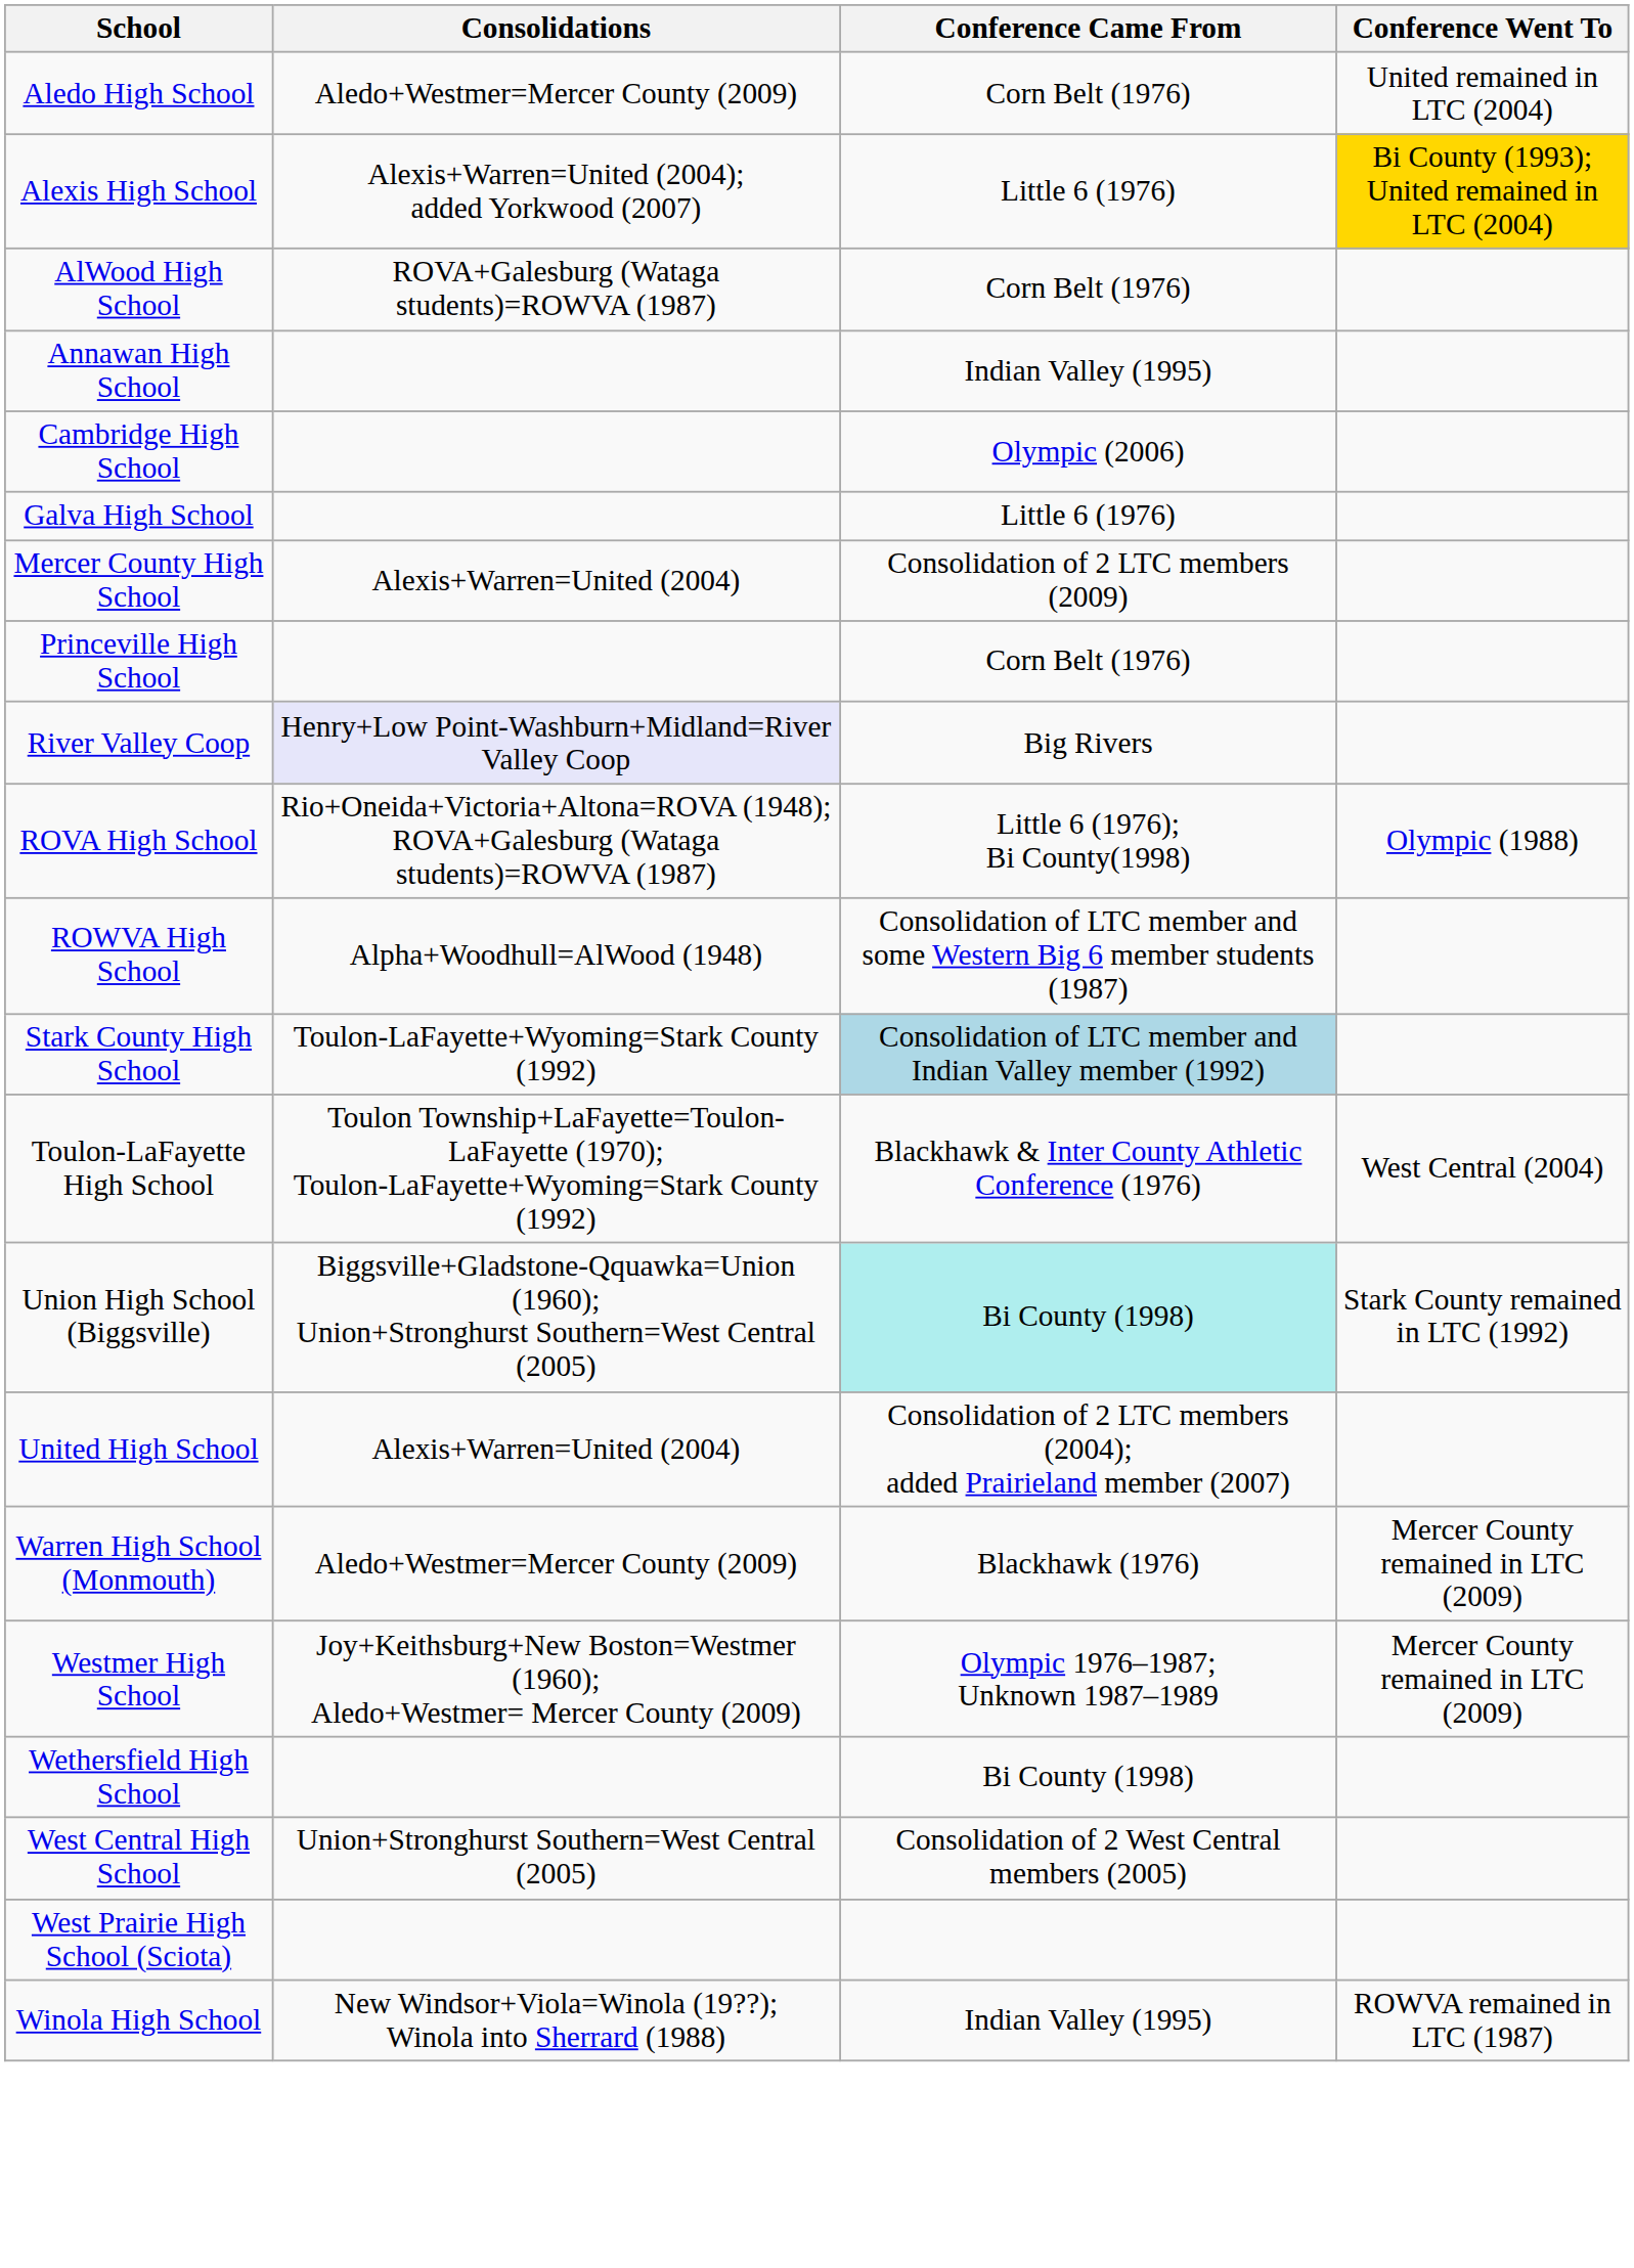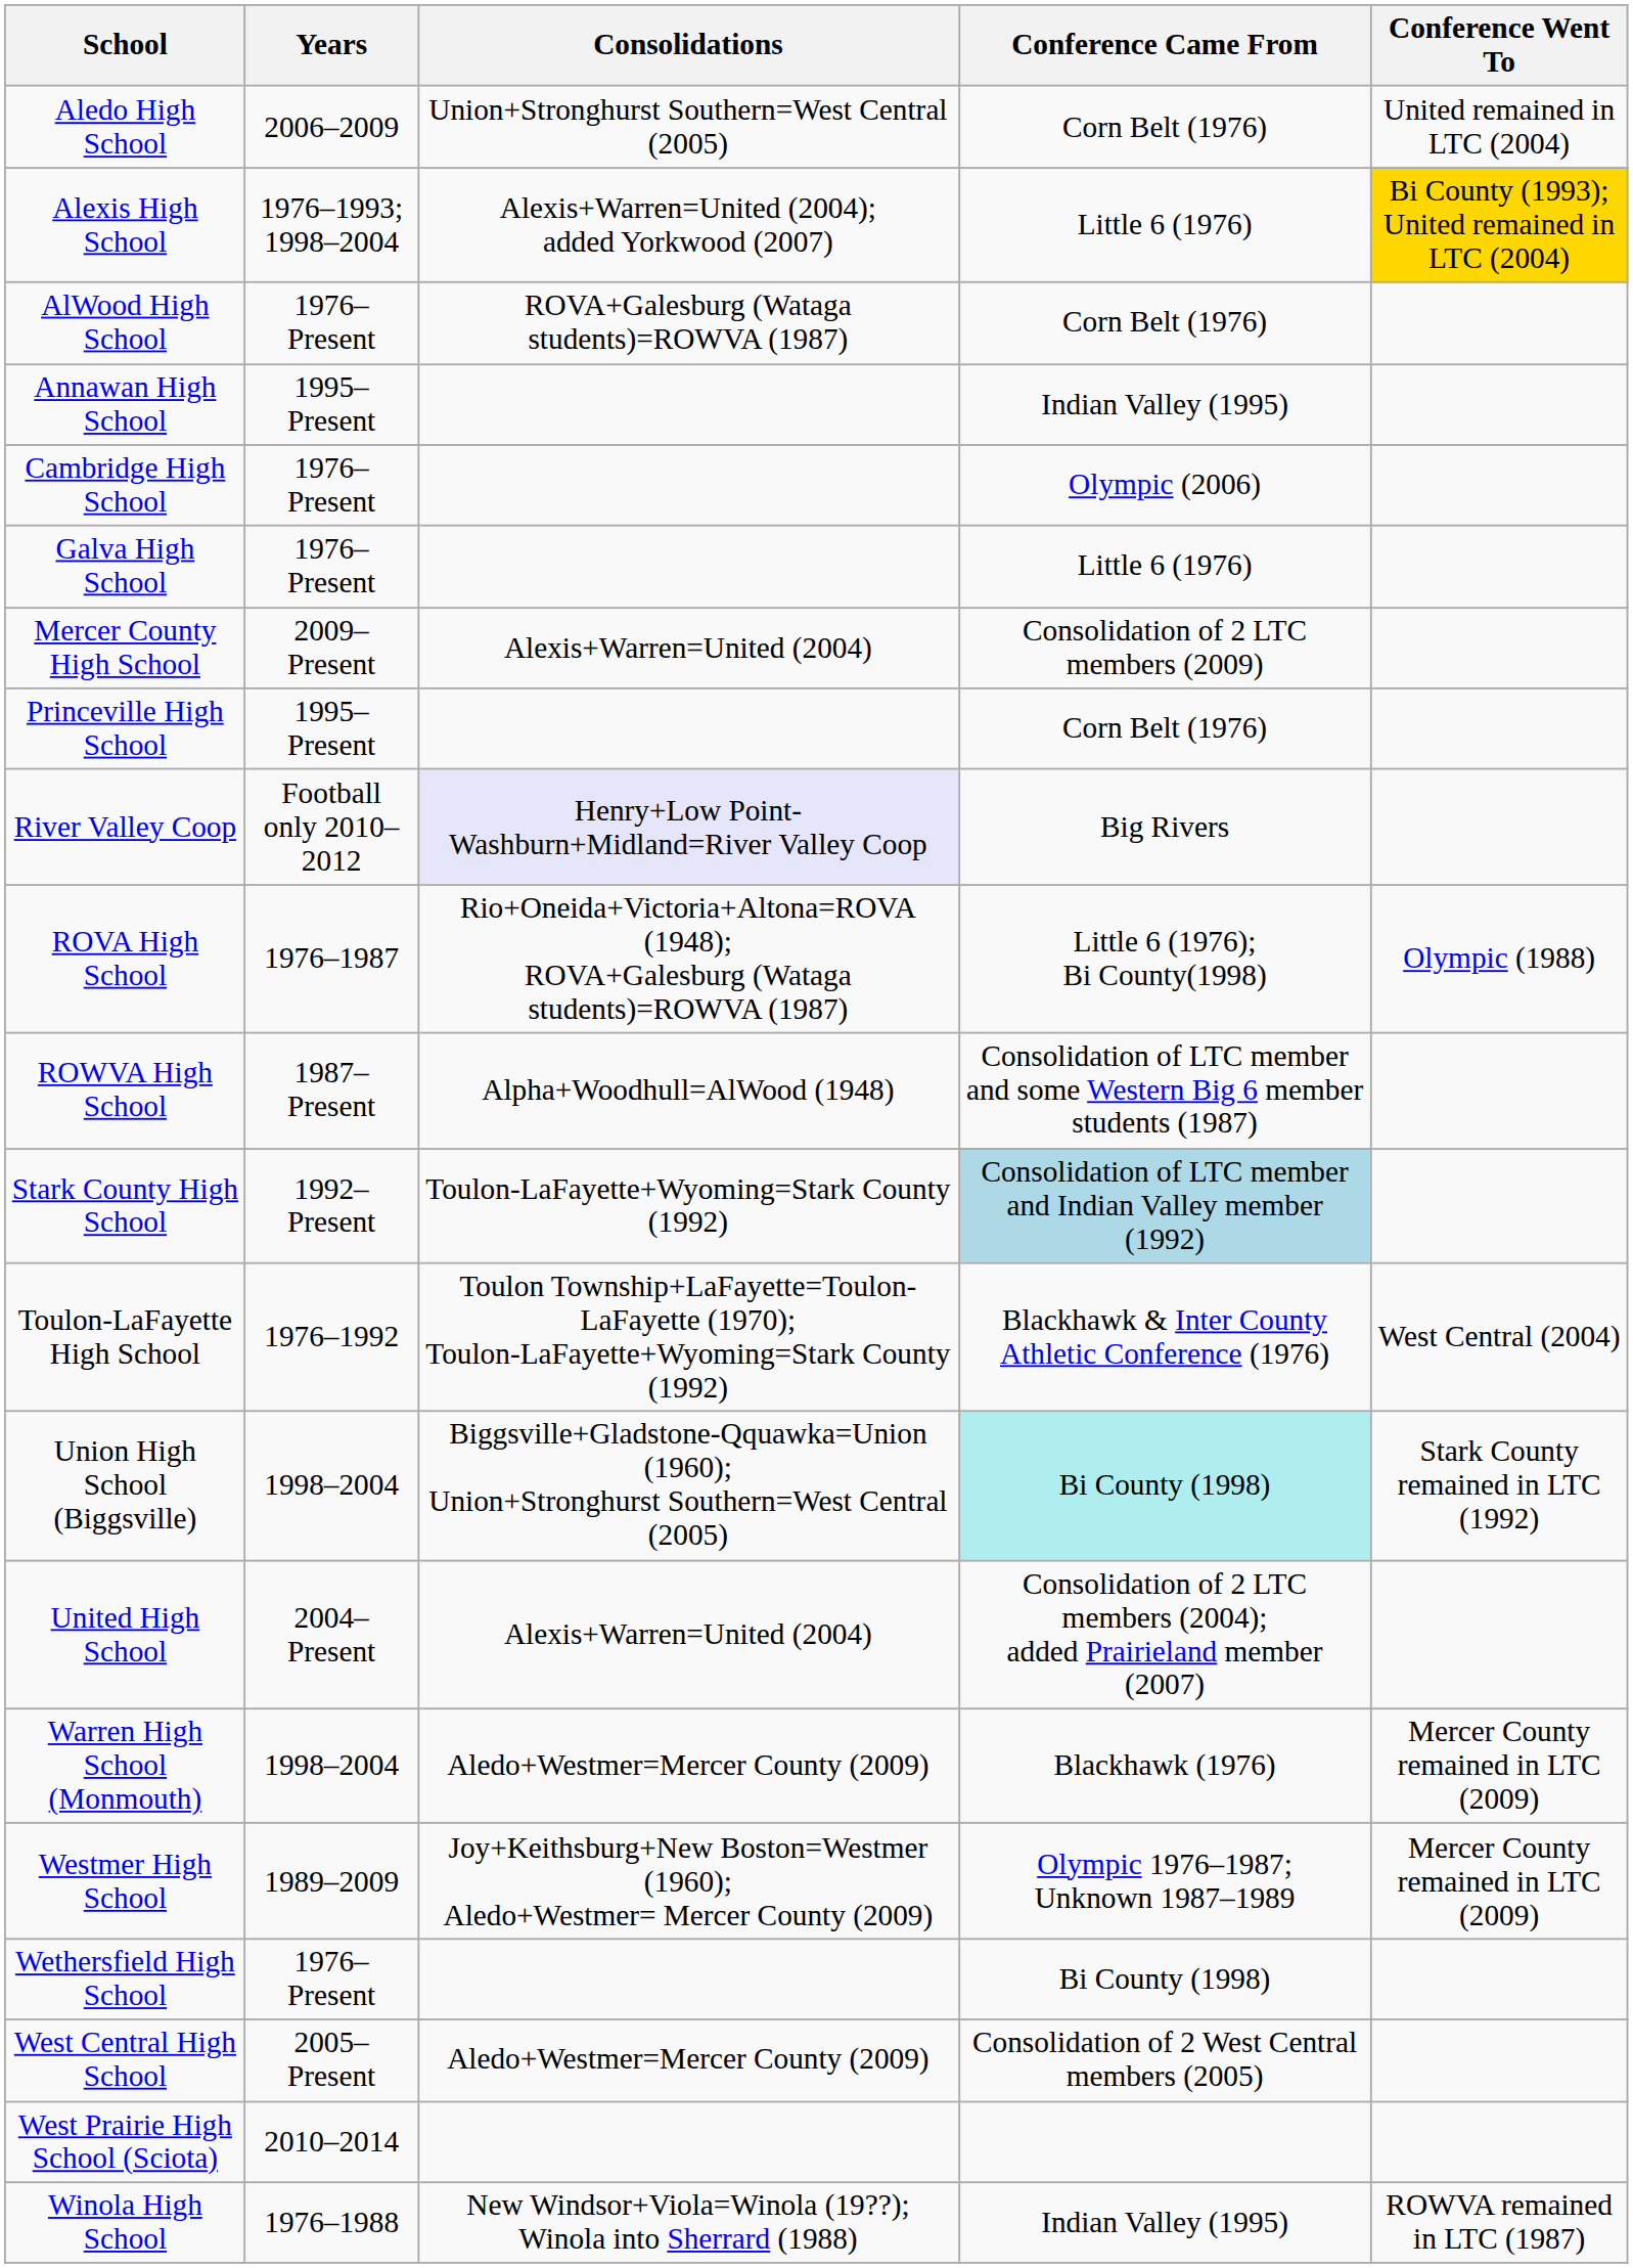+ column: Years | 2006–2009 | 1976–1993; 1998–2004 | 1976–Present | 1995–Present | 1976–Present | 1976–Present | 2009–Present | 1995–Present | Football only 2010–2012 | 1976–1987 | 1987–Present | 1992–Present | 1976–1992 | 1998–2004 | 2004–Present | 1998–2004 | 1989–2009 | 1976–Present | 2005–Present | 2010–2014 | 1976–1988
Aledo High School | Consolidations: Aledo+Westmer=Mercer County (2009) -> Union+Stronghurst Southern=West Central (2005)
West Central High School | Consolidations: Union+Stronghurst Southern=West Central (2005) -> Aledo+Westmer=Mercer County (2009)
